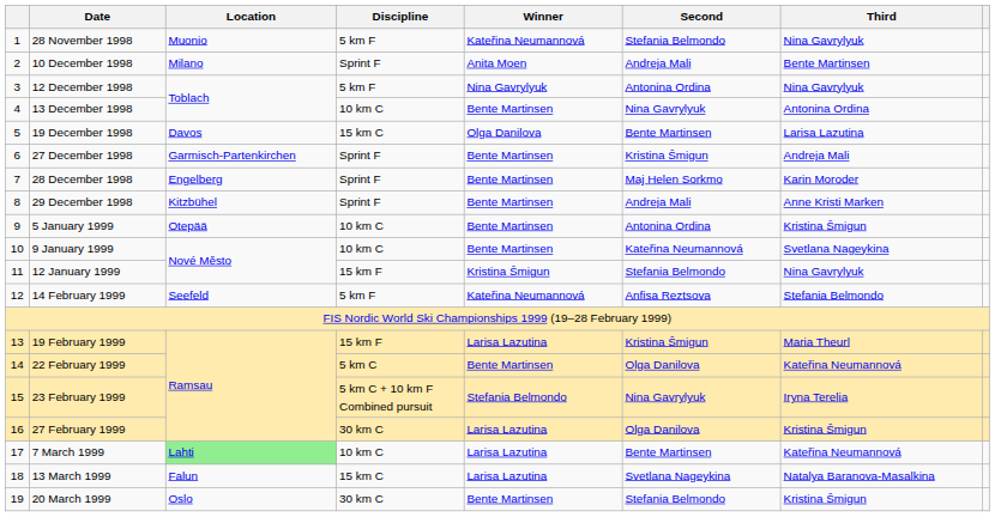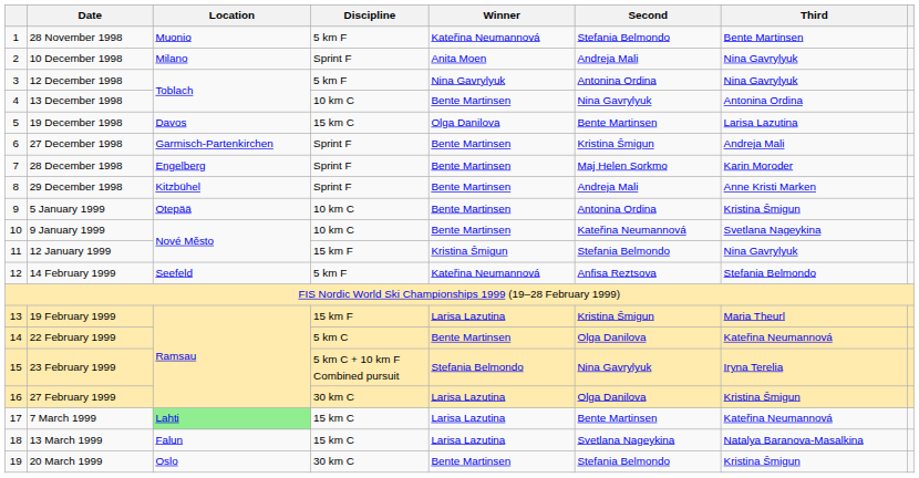28 November 1998 | Third: Nina Gavrylyuk -> Bente Martinsen
10 December 1998 | Third: Bente Martinsen -> Nina Gavrylyuk
7 March 1999 | Discipline: 10 km C -> 15 km C
